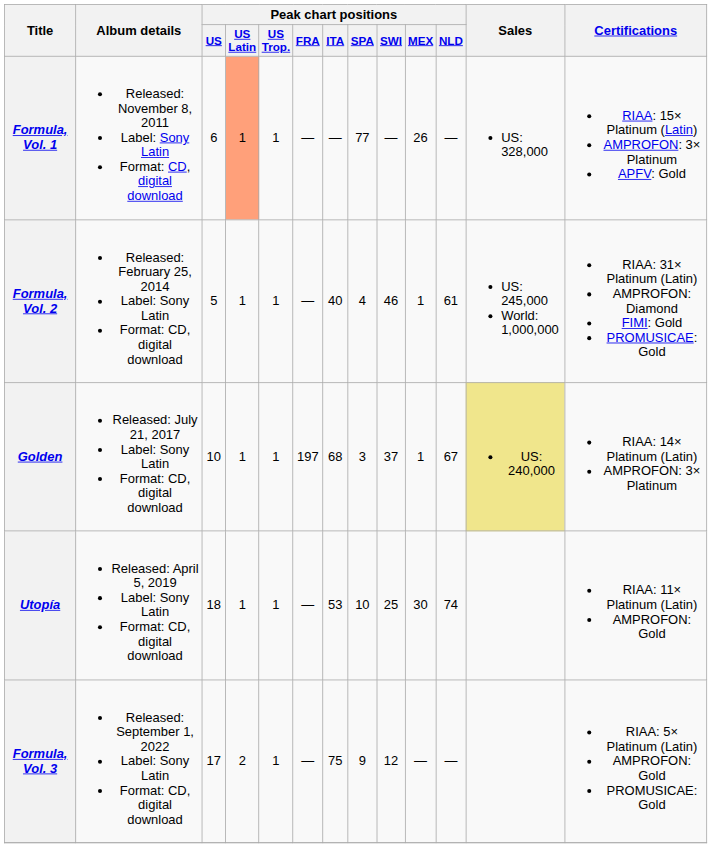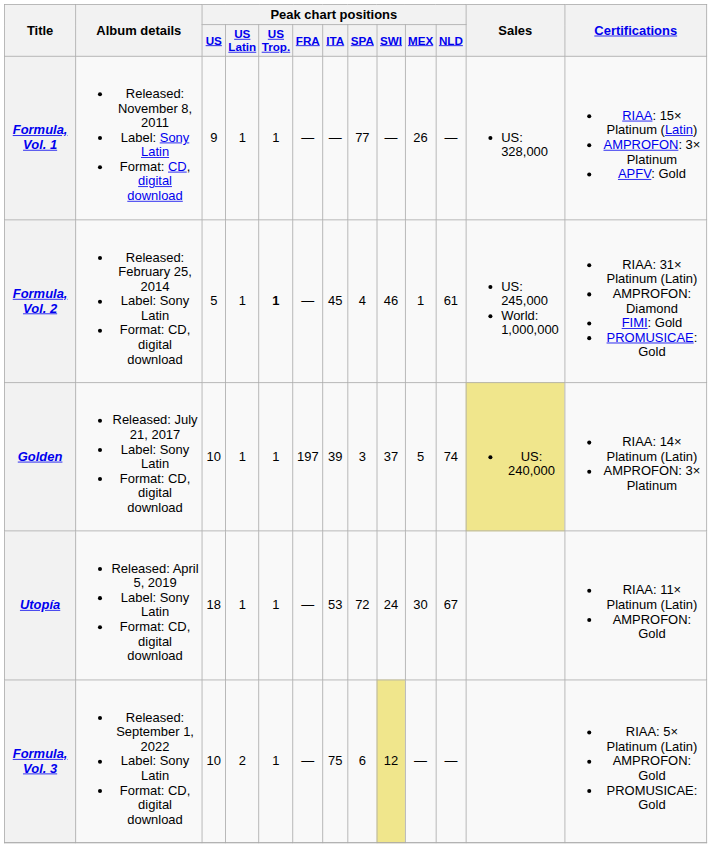Formula, Vol. 1 | Peak chart positions / US: 6 -> 9
Formula, Vol. 1 | Peak chart positions / US Latin: lightsalmon background -> no background
Formula, Vol. 2 | Peak chart positions / US Trop.: normal -> bold
Formula, Vol. 2 | Peak chart positions / ITA: 40 -> 45
Golden | Peak chart positions / ITA: 68 -> 39
Golden | Peak chart positions / MEX: 1 -> 5
Golden | Peak chart positions / NLD: 67 -> 74
Utopía | Peak chart positions / SPA: 10 -> 72
Utopía | Peak chart positions / SWI: 25 -> 24
Utopía | Peak chart positions / NLD: 74 -> 67
Formula, Vol. 3 | Peak chart positions / US: 17 -> 10
Formula, Vol. 3 | Peak chart positions / SPA: 9 -> 6
Formula, Vol. 3 | Peak chart positions / SWI: no background -> khaki background
